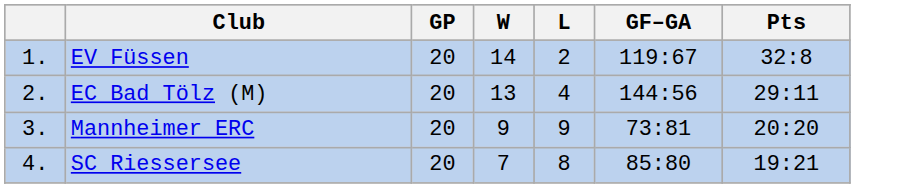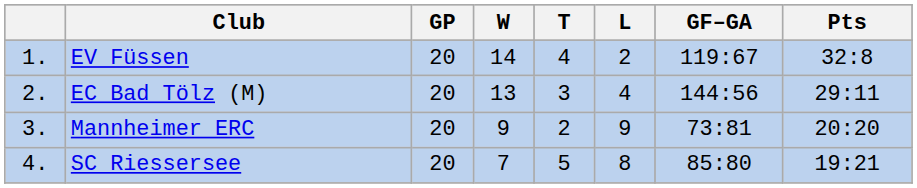+ column: T | 4 | 3 | 2 | 5
